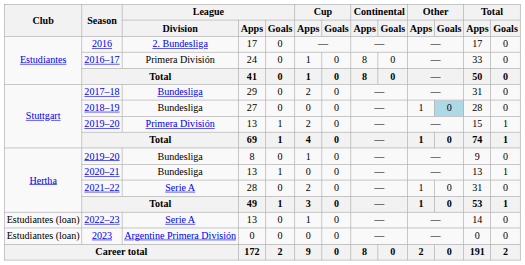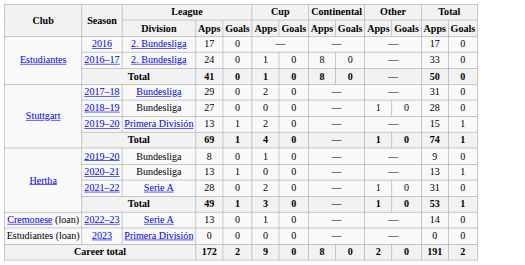2016–17 | League / Division: Primera División -> 2. Bundesliga
2018–19 | Other / Goals: lightblue background -> no background
2022–23 | Club: Estudiantes (loan) -> Cremonese (loan)
2023 | League / Division: Argentine Primera División -> Primera División
